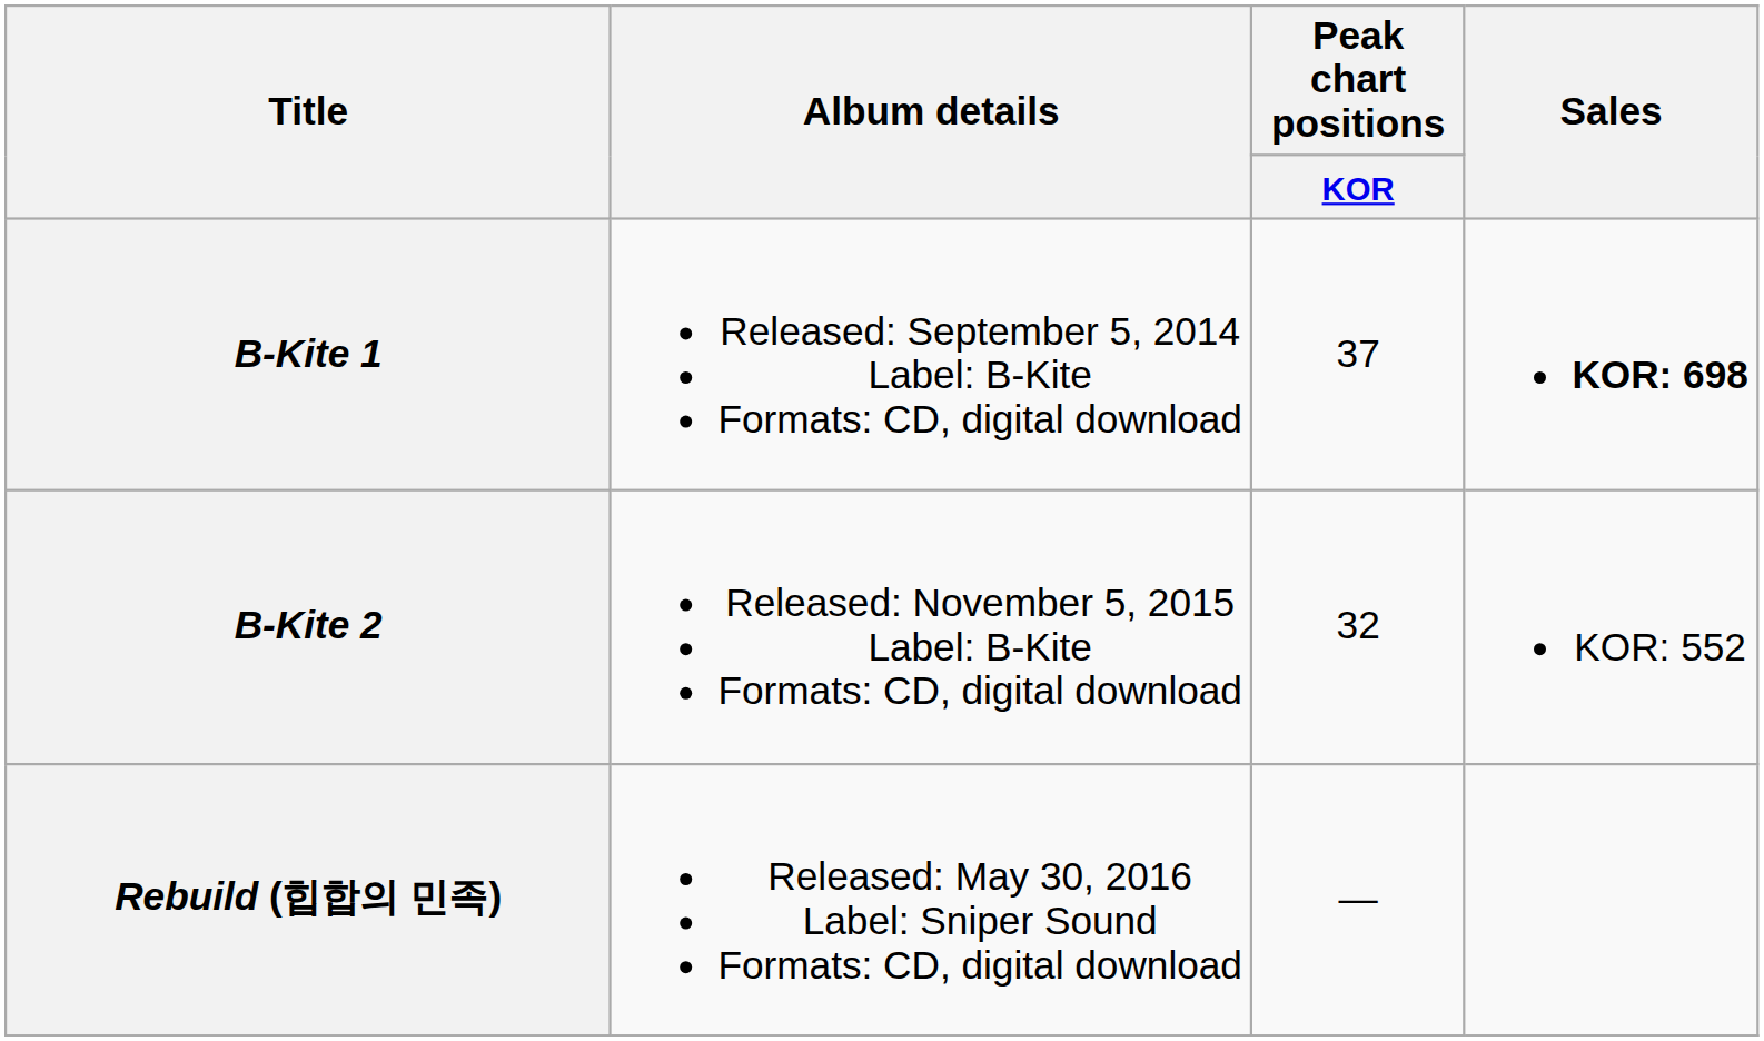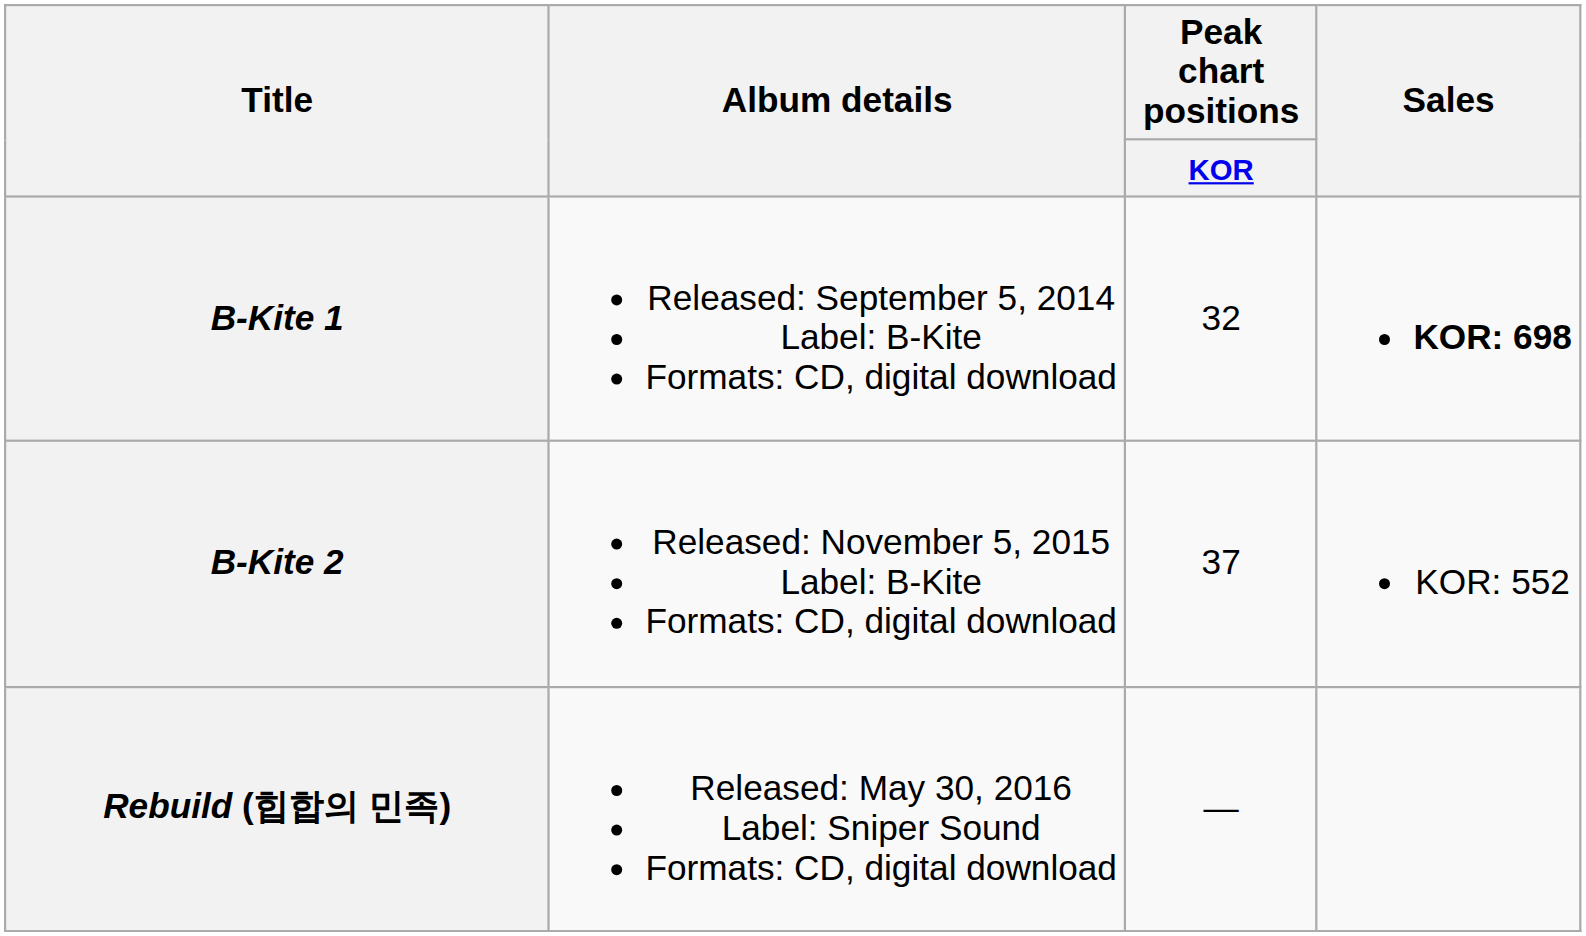B-Kite 1 | Peak chart positions / KOR: 37 -> 32
B-Kite 2 | Peak chart positions / KOR: 32 -> 37
